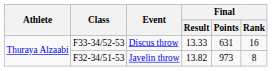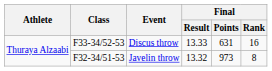Javelin throw | Final / Result: 13.82 -> 13.32
